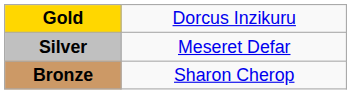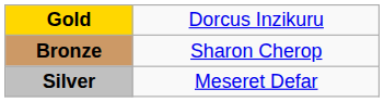rows swapped: Silver <-> Bronze
